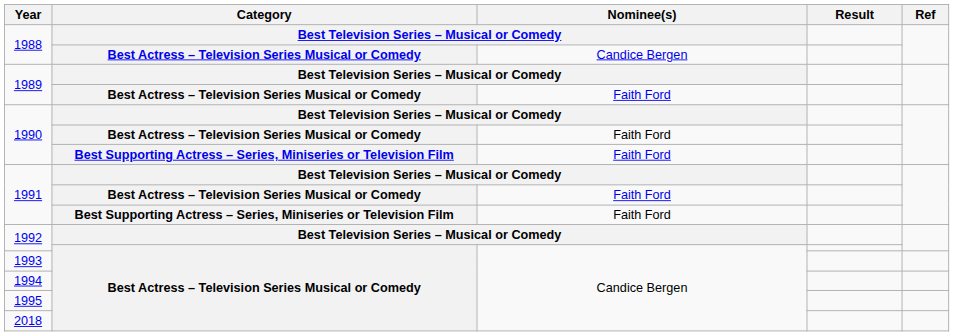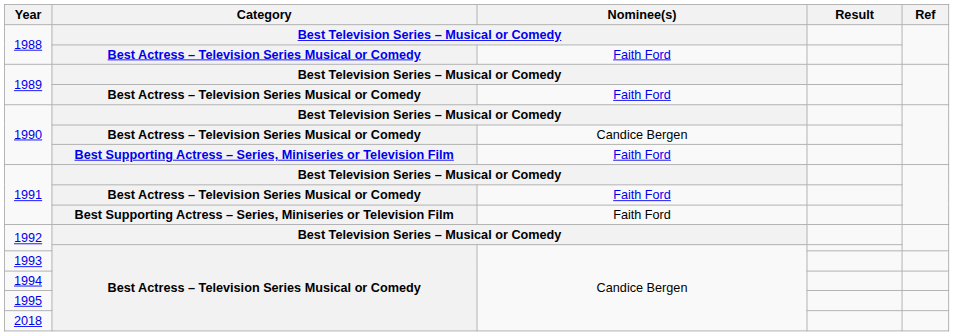1988 / Best Actress – Television Series Musical or Comedy | Nominee(s): Candice Bergen -> Faith Ford
1990 / Best Actress – Television Series Musical or Comedy | Nominee(s): Faith Ford -> Candice Bergen
